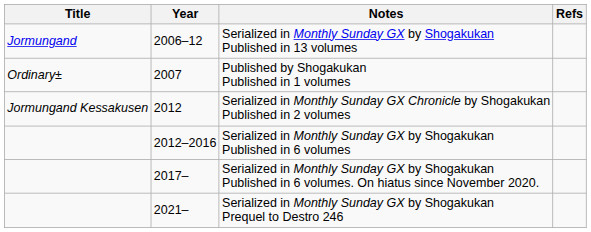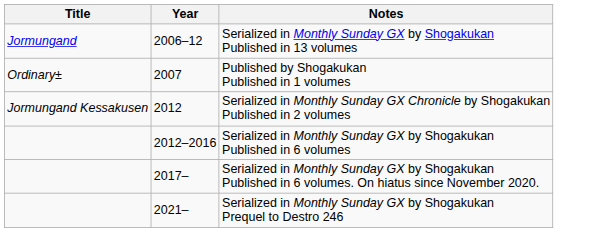- column: Refs
